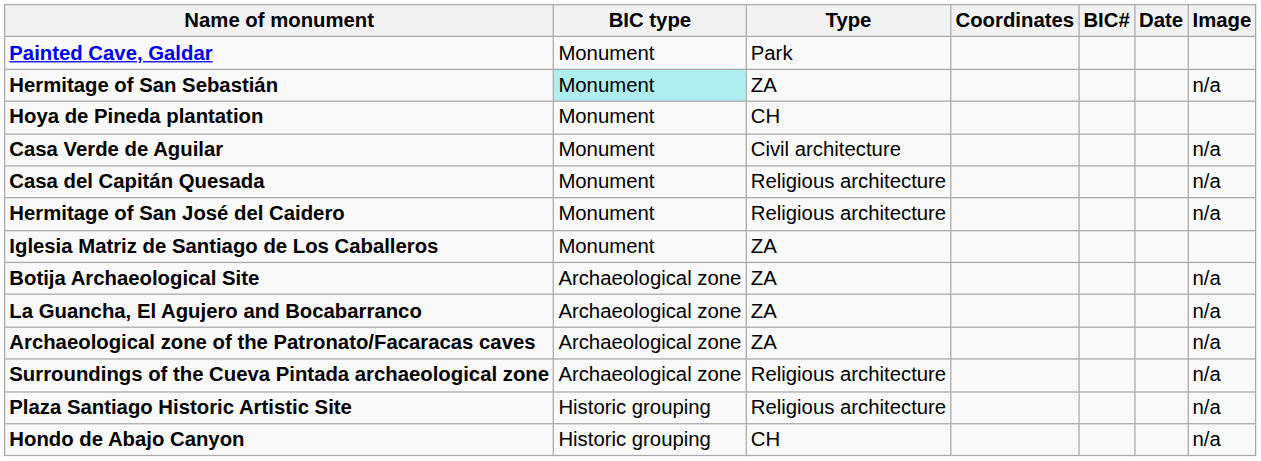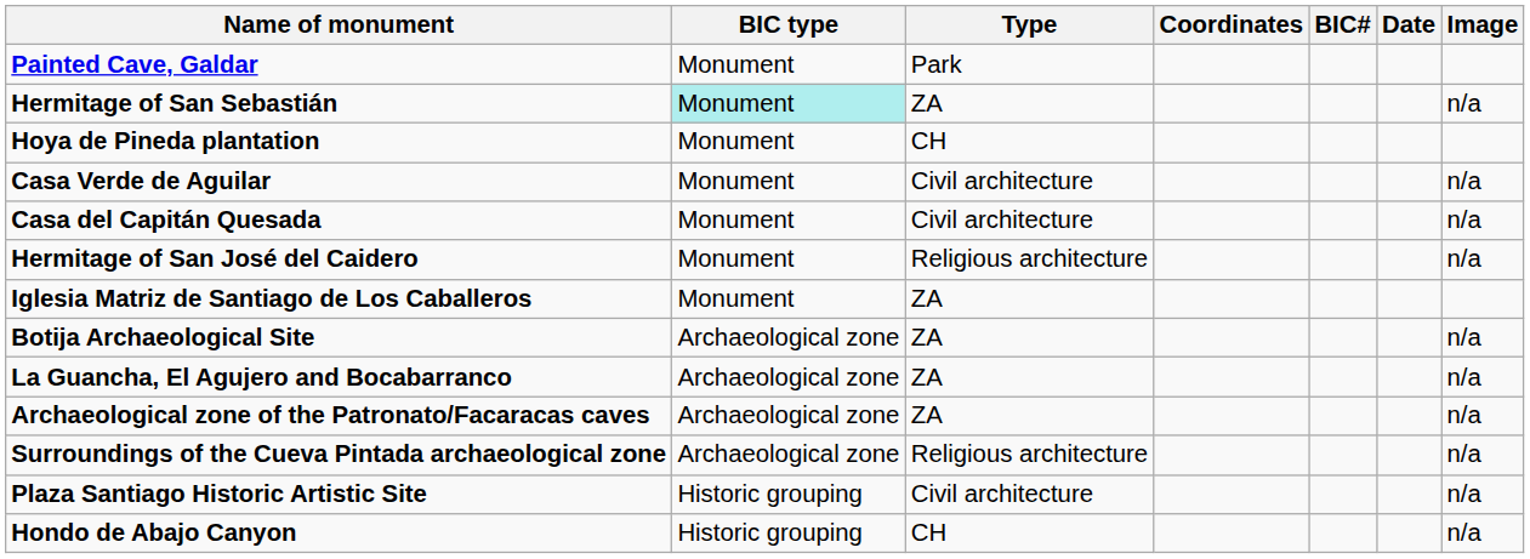Casa del Capitán Quesada | Type: Religious architecture -> Civil architecture
Plaza Santiago Historic Artistic Site | Type: Religious architecture -> Civil architecture
